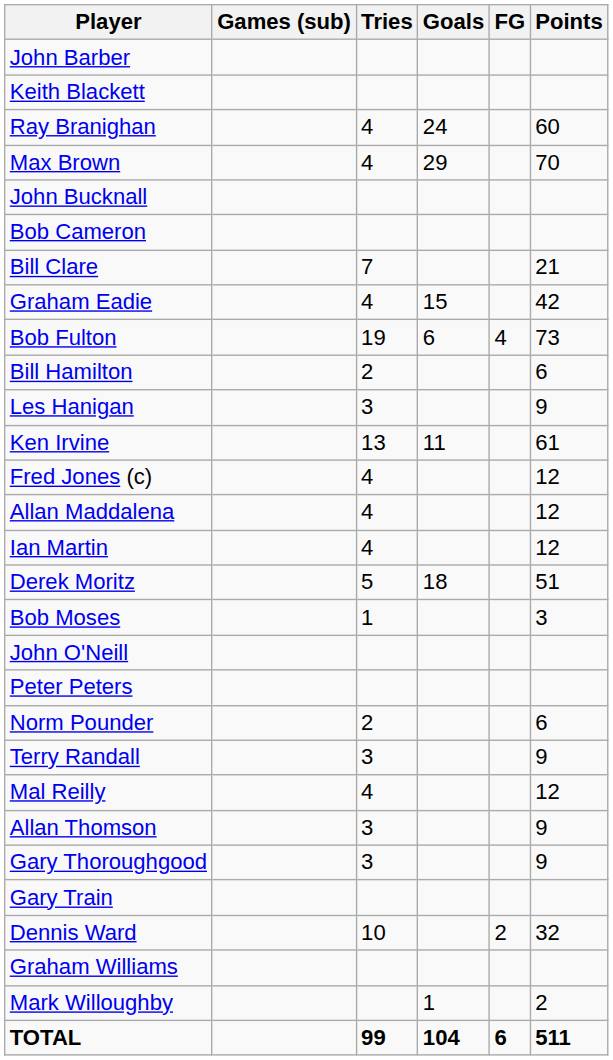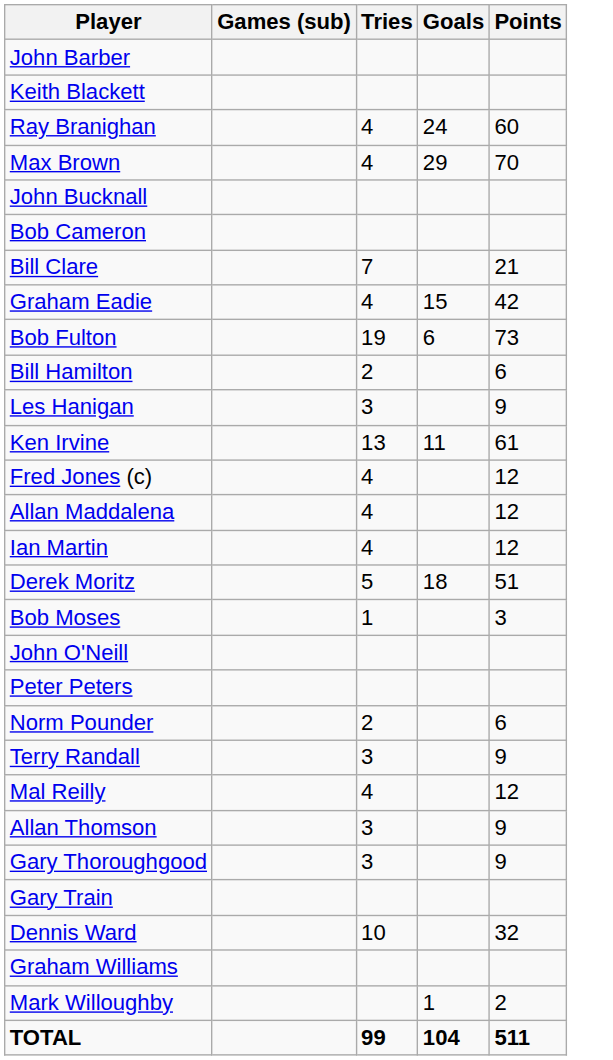- column: FG | 4 | 2 | 6
